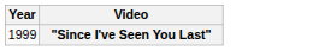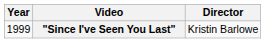+ column: Director | Kristin Barlowe
